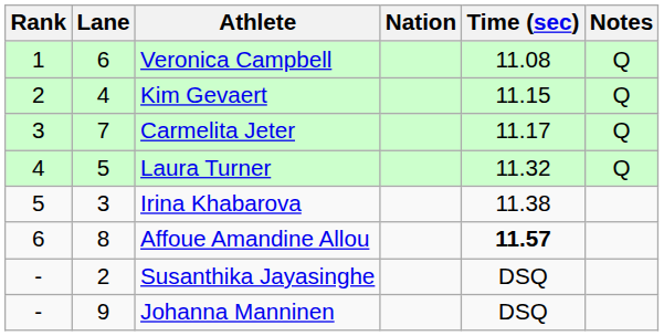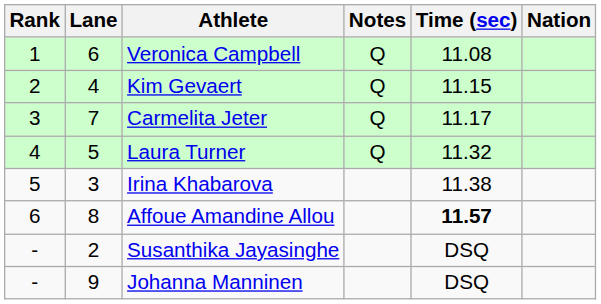columns swapped: Nation <-> Notes
